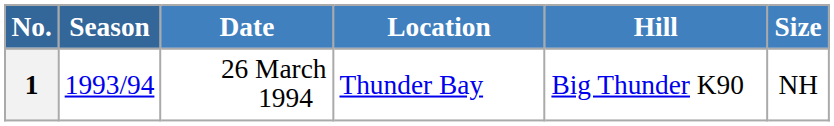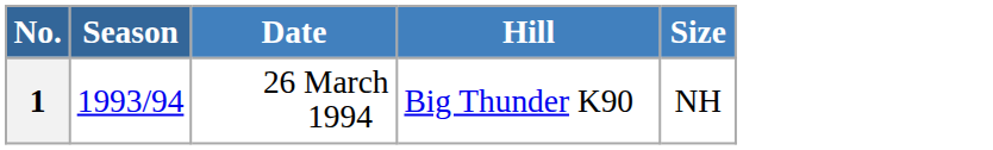- column: Location | Thunder Bay
